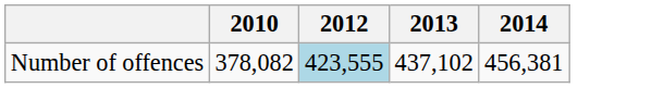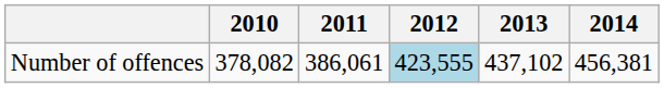+ column: 2011 | 386,061
